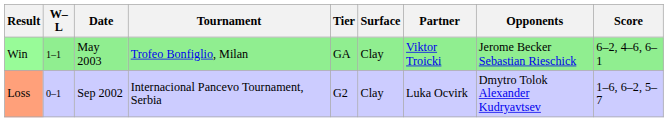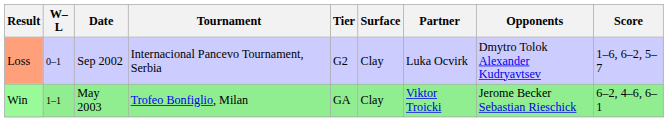rows swapped: Loss <-> Win
